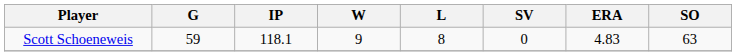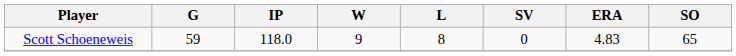Scott Schoeneweis | IP: 118.1 -> 118.0
Scott Schoeneweis | SO: 63 -> 65
